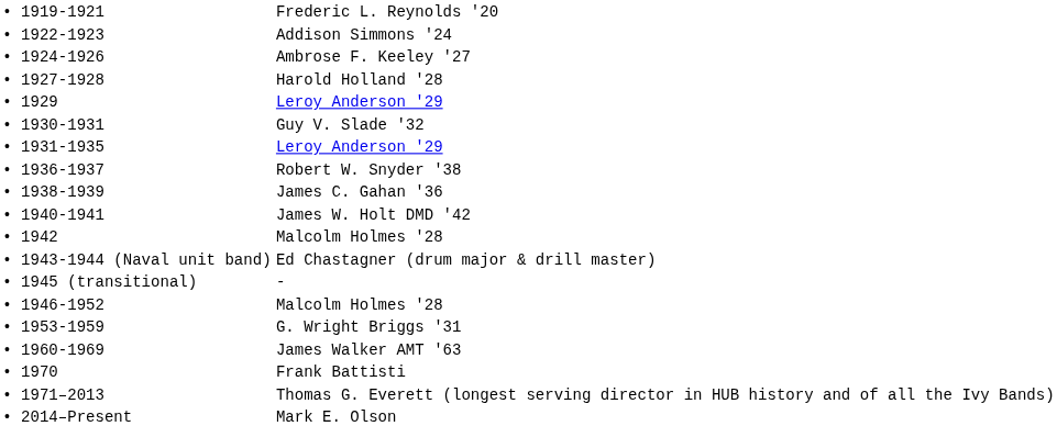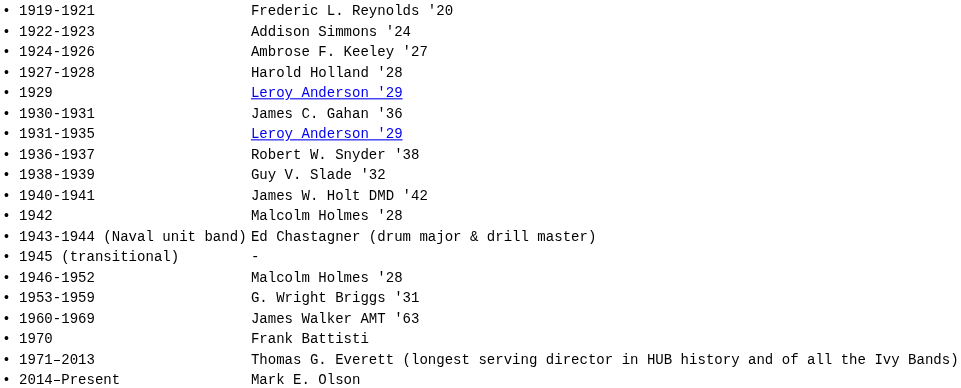• 1930-1931 | column 2: Guy V. Slade '32 -> James C. Gahan '36
• 1938-1939 | column 2: James C. Gahan '36 -> Guy V. Slade '32
